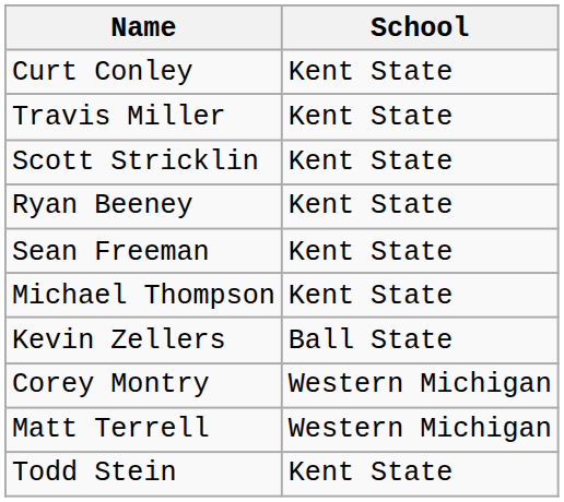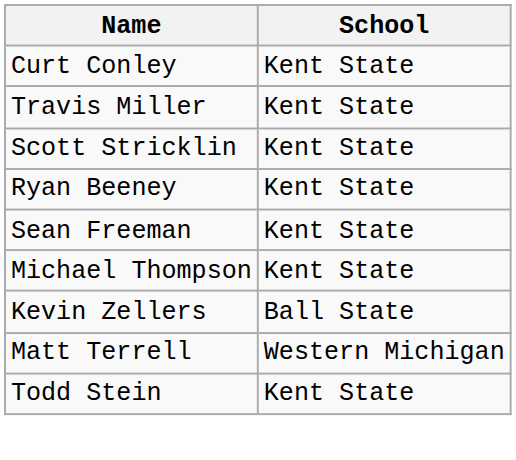- row: Corey Montry | Western Michigan
